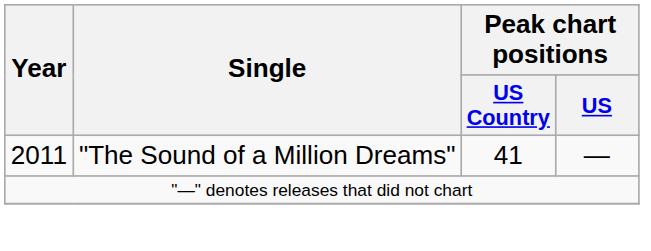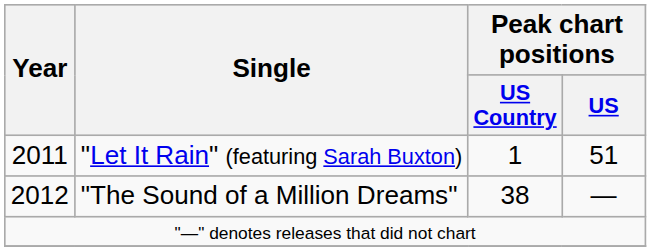+ row: 2011 | "Let It Rain" (featuring Sarah Buxton) | 1 | 51
"The Sound of a Million Dreams" | Year: 2011 -> 2012
"The Sound of a Million Dreams" | Peak chart positions / US Country: 41 -> 38
